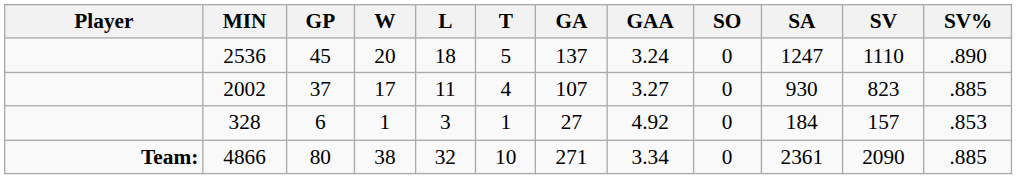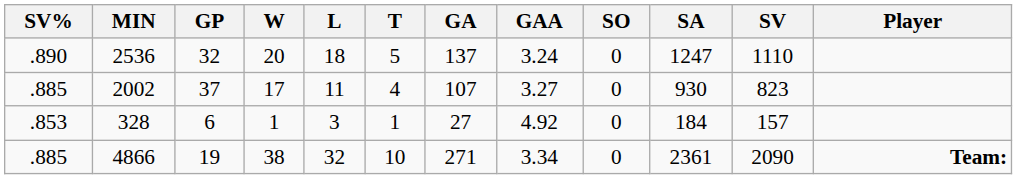columns swapped: Player <-> SV%
2536 | GP: 45 -> 32
4866 | GP: 80 -> 19
